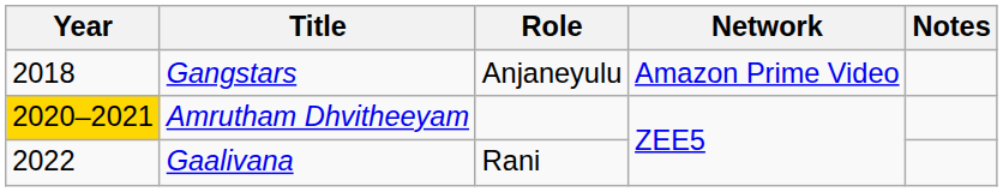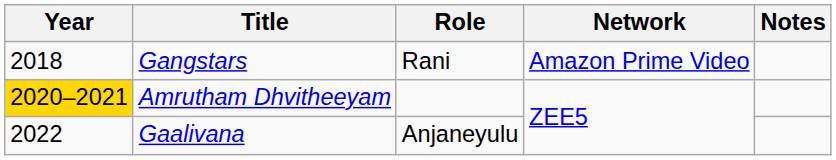Gangstars | Role: Anjaneyulu -> Rani
Gaalivana | Role: Rani -> Anjaneyulu
